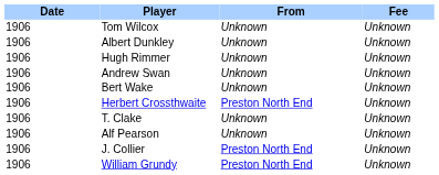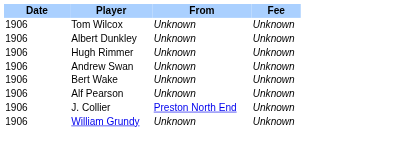- row: 1906 | Herbert Crossthwaite | Preston North End | Unknown
- row: 1906 | T. Clake | Unknown | Unknown
William Grundy | From: Preston North End -> Unknown
